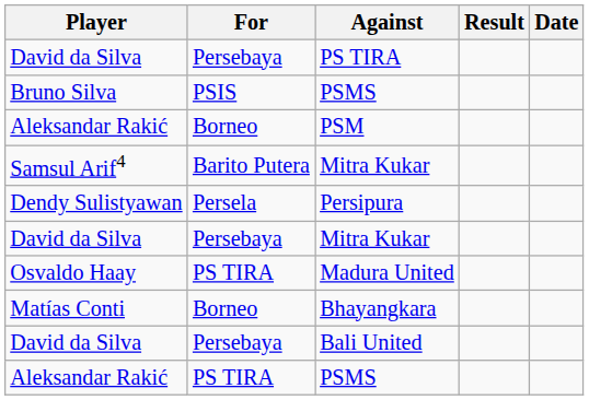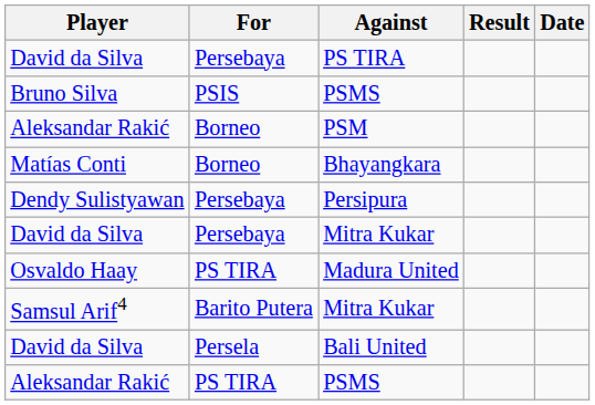rows swapped: Samsul Arif4 / Mitra Kukar <-> Bhayangkara
Persipura | For: Persela -> Persebaya
Bali United | For: Persebaya -> Persela
